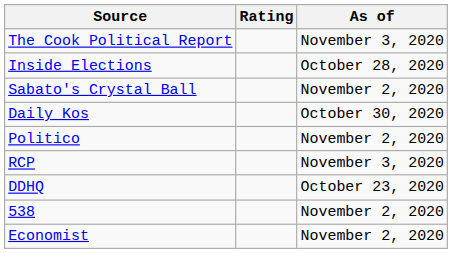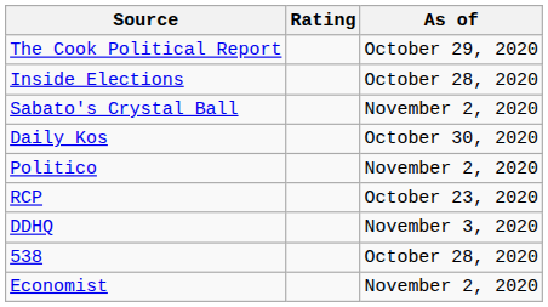The Cook Political Report | As of: November 3, 2020 -> October 29, 2020
RCP | As of: November 3, 2020 -> October 23, 2020
DDHQ | As of: October 23, 2020 -> November 3, 2020
538 | As of: November 2, 2020 -> October 28, 2020
